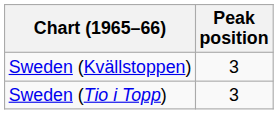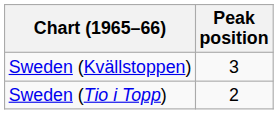Sweden (Tio i Topp) | Peak position: 3 -> 2
